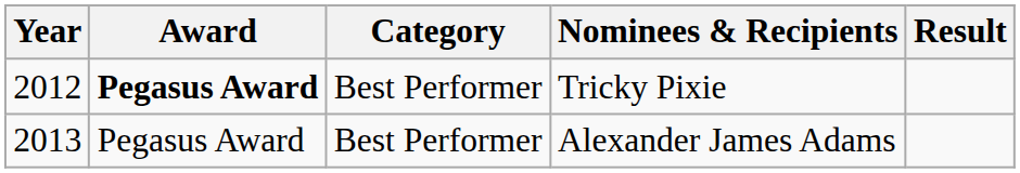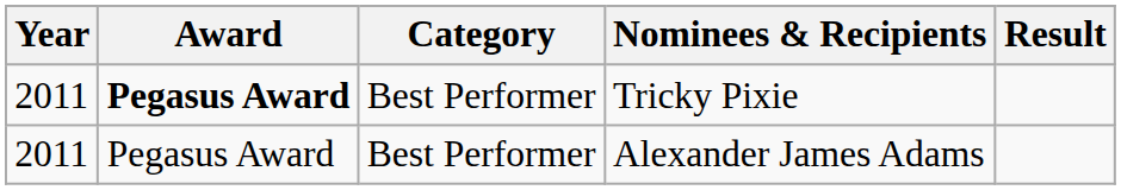Tricky Pixie | Year: 2012 -> 2011
Alexander James Adams | Year: 2013 -> 2011
